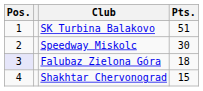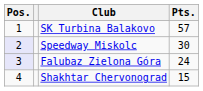SK Turbina Balakovo | Pts.: 51 -> 57
Speedway Miskolc | Pos.: no background -> lavender background
Falubaz Zielona Góra | Pts.: 18 -> 24
